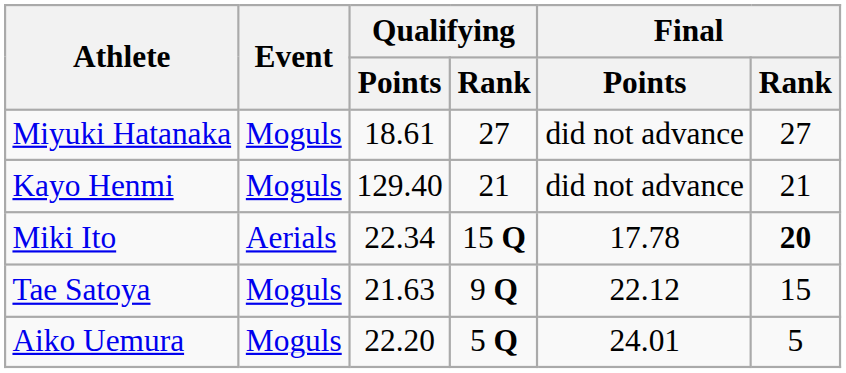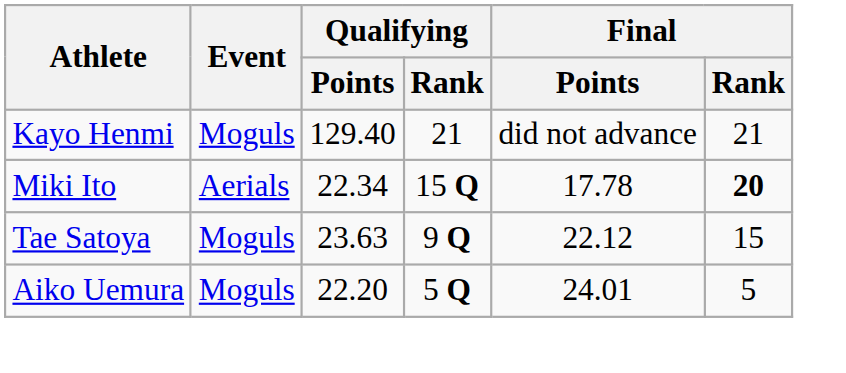- row: Miyuki Hatanaka | Moguls | 18.61 | 27 | did not advance | 27
Tae Satoya | Qualifying / Points: 21.63 -> 23.63
